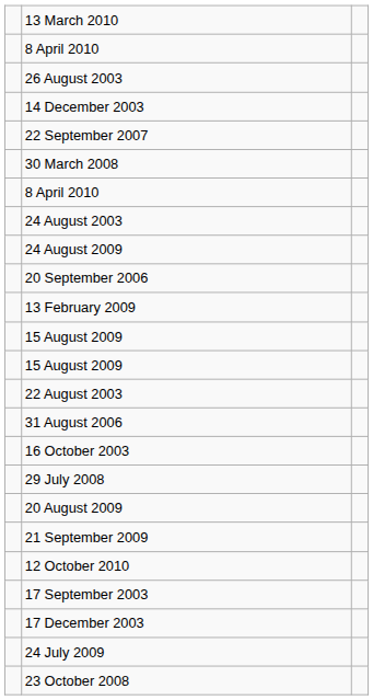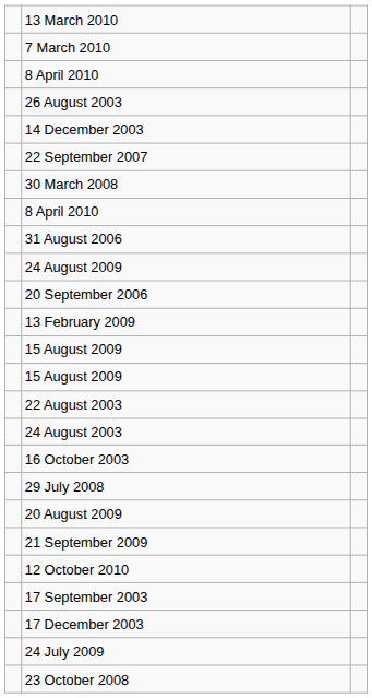+ row: 7 March 2010
rows swapped: 31 August 2006 <-> 24 August 2003
